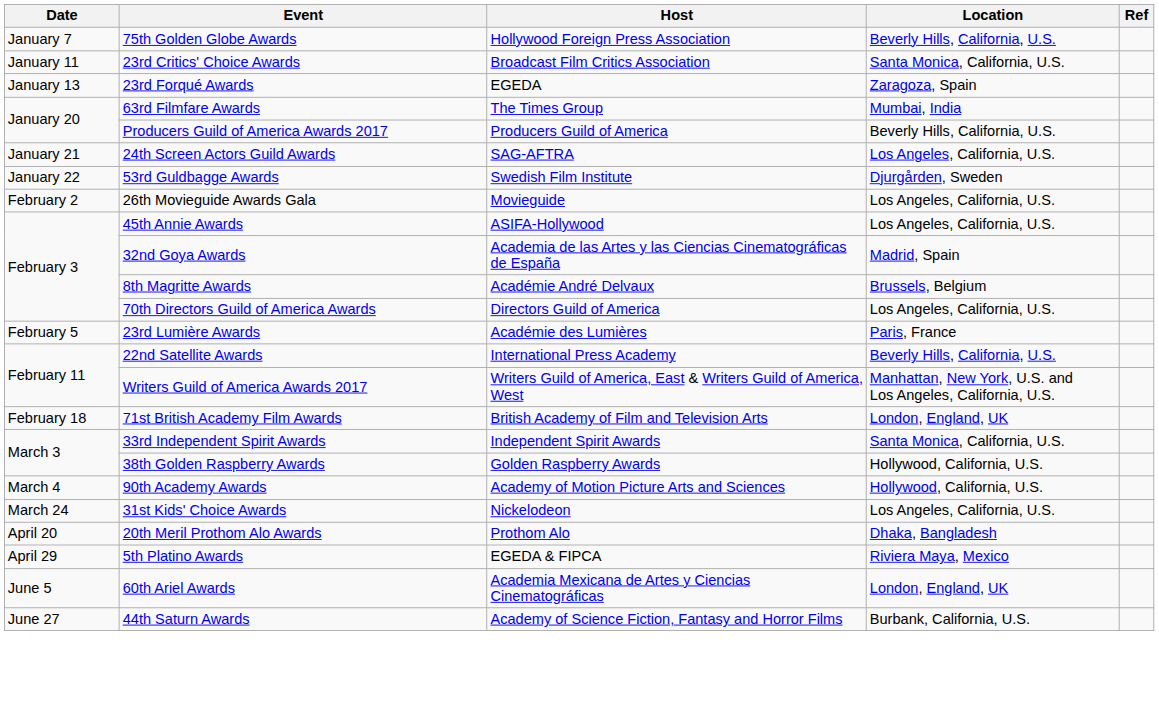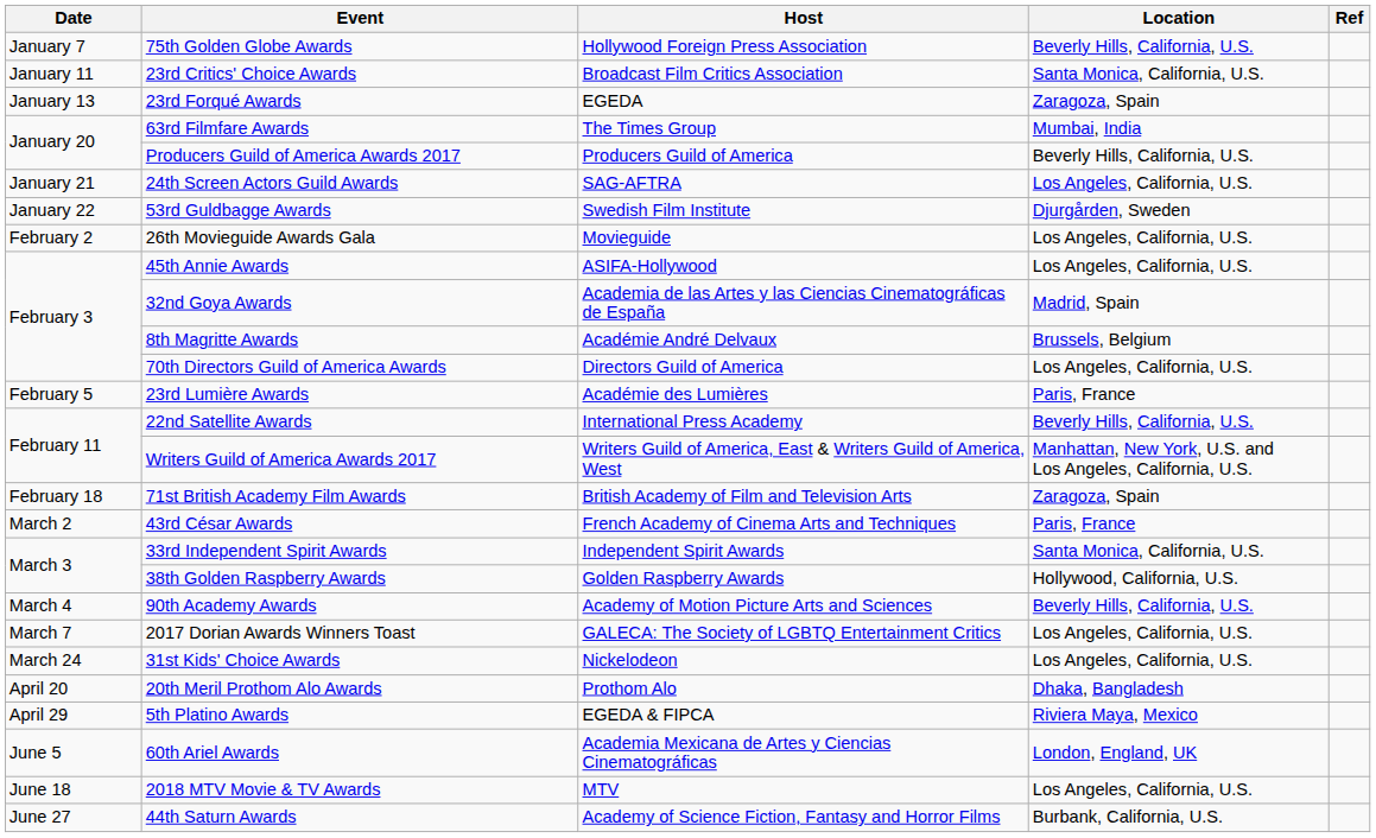71st British Academy Film Awards | Location: London, England, UK -> Zaragoza, Spain
+ row: March 2 | 43rd César Awards | French Academy of Cinema Arts and Techniques | Paris, France
90th Academy Awards | Location: Hollywood, California, U.S. -> Beverly Hills, California, U.S.
+ row: March 7 | 2017 Dorian Awards Winners Toast | GALECA: The Society of LGBTQ Entertainment Critics | Los Angeles, California, U.S.
+ row: June 18 | 2018 MTV Movie & TV Awards | MTV | Los Angeles, California, U.S.
